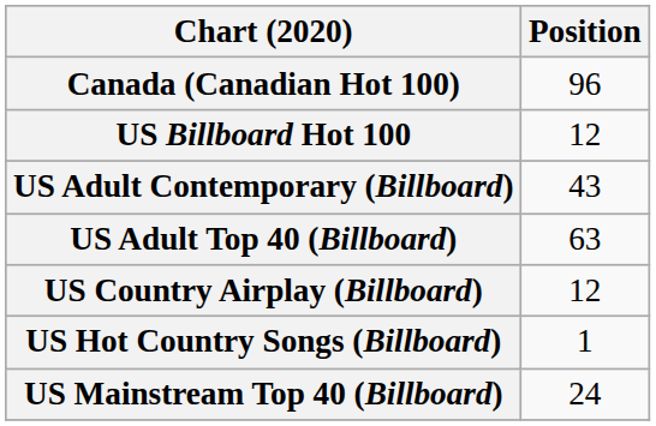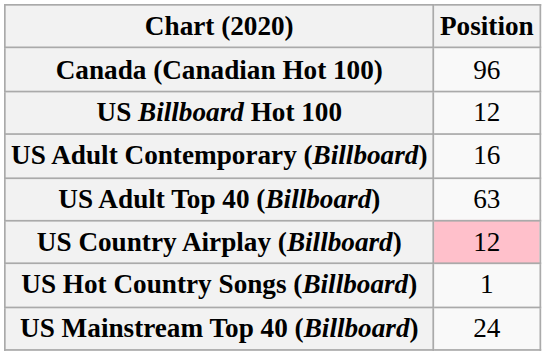US Adult Contemporary (Billboard) | Position: 43 -> 16
US Country Airplay (Billboard) | Position: no background -> pink background
